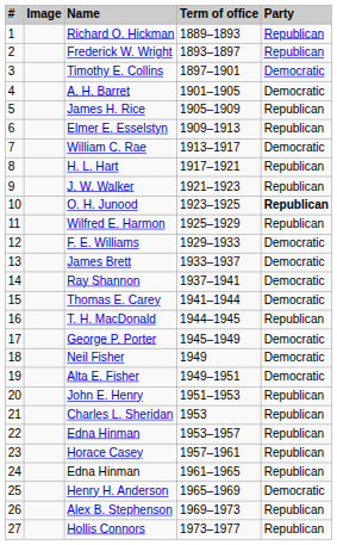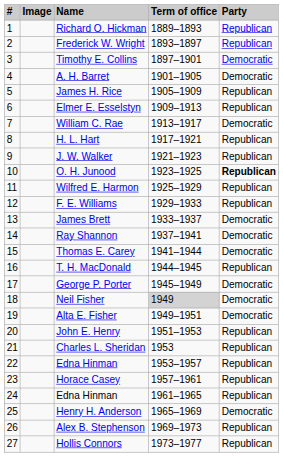F. E. Williams | Party: Democratic -> Republican
Neil Fisher | Term of office: no background -> lightgrey background
